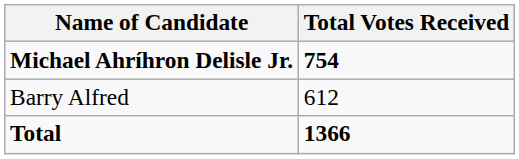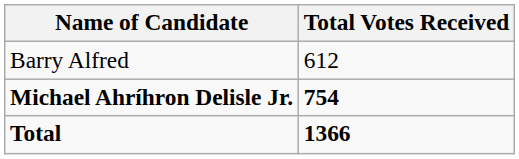rows swapped: Michael Ahríhron Delisle Jr. <-> Barry Alfred
